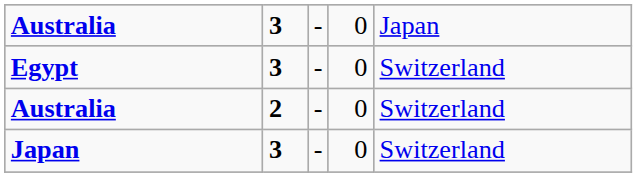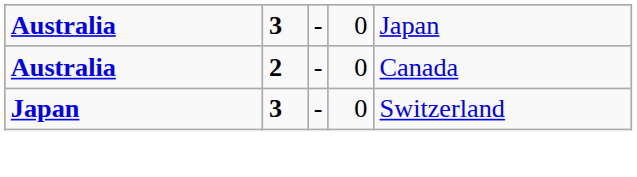- row: Egypt | 3 | - | 0 | Switzerland
Australia / 2 | column 5: Switzerland -> Canada
